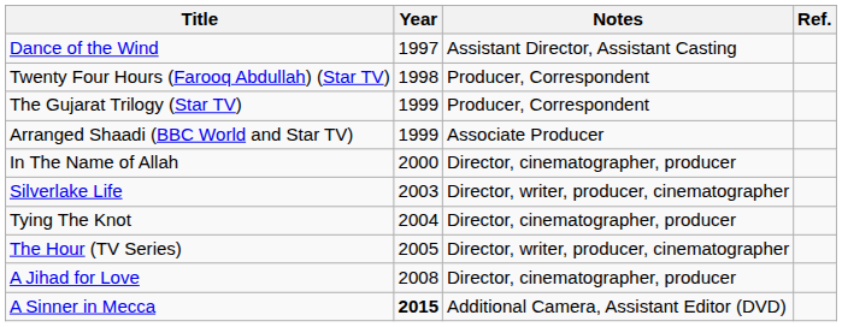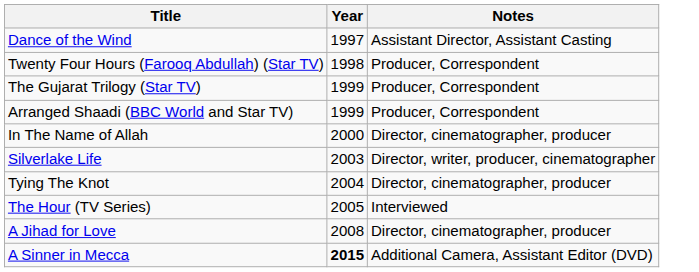- column: Ref.
Arranged Shaadi (BBC World and Star TV) | Notes: Associate Producer -> Producer, Correspondent
The Hour (TV Series) | Notes: Director, writer, producer, cinematographer -> Interviewed
